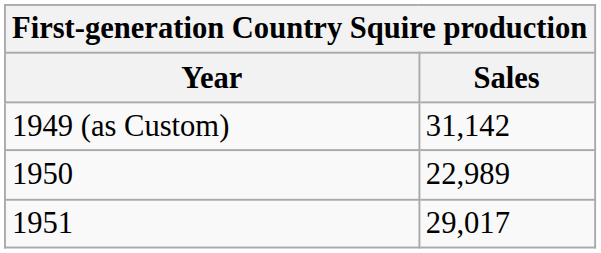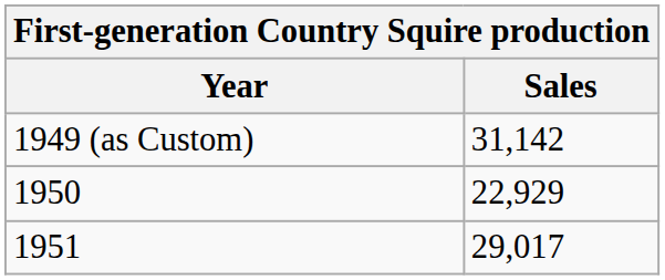1950 | Sales: 22,989 -> 22,929
